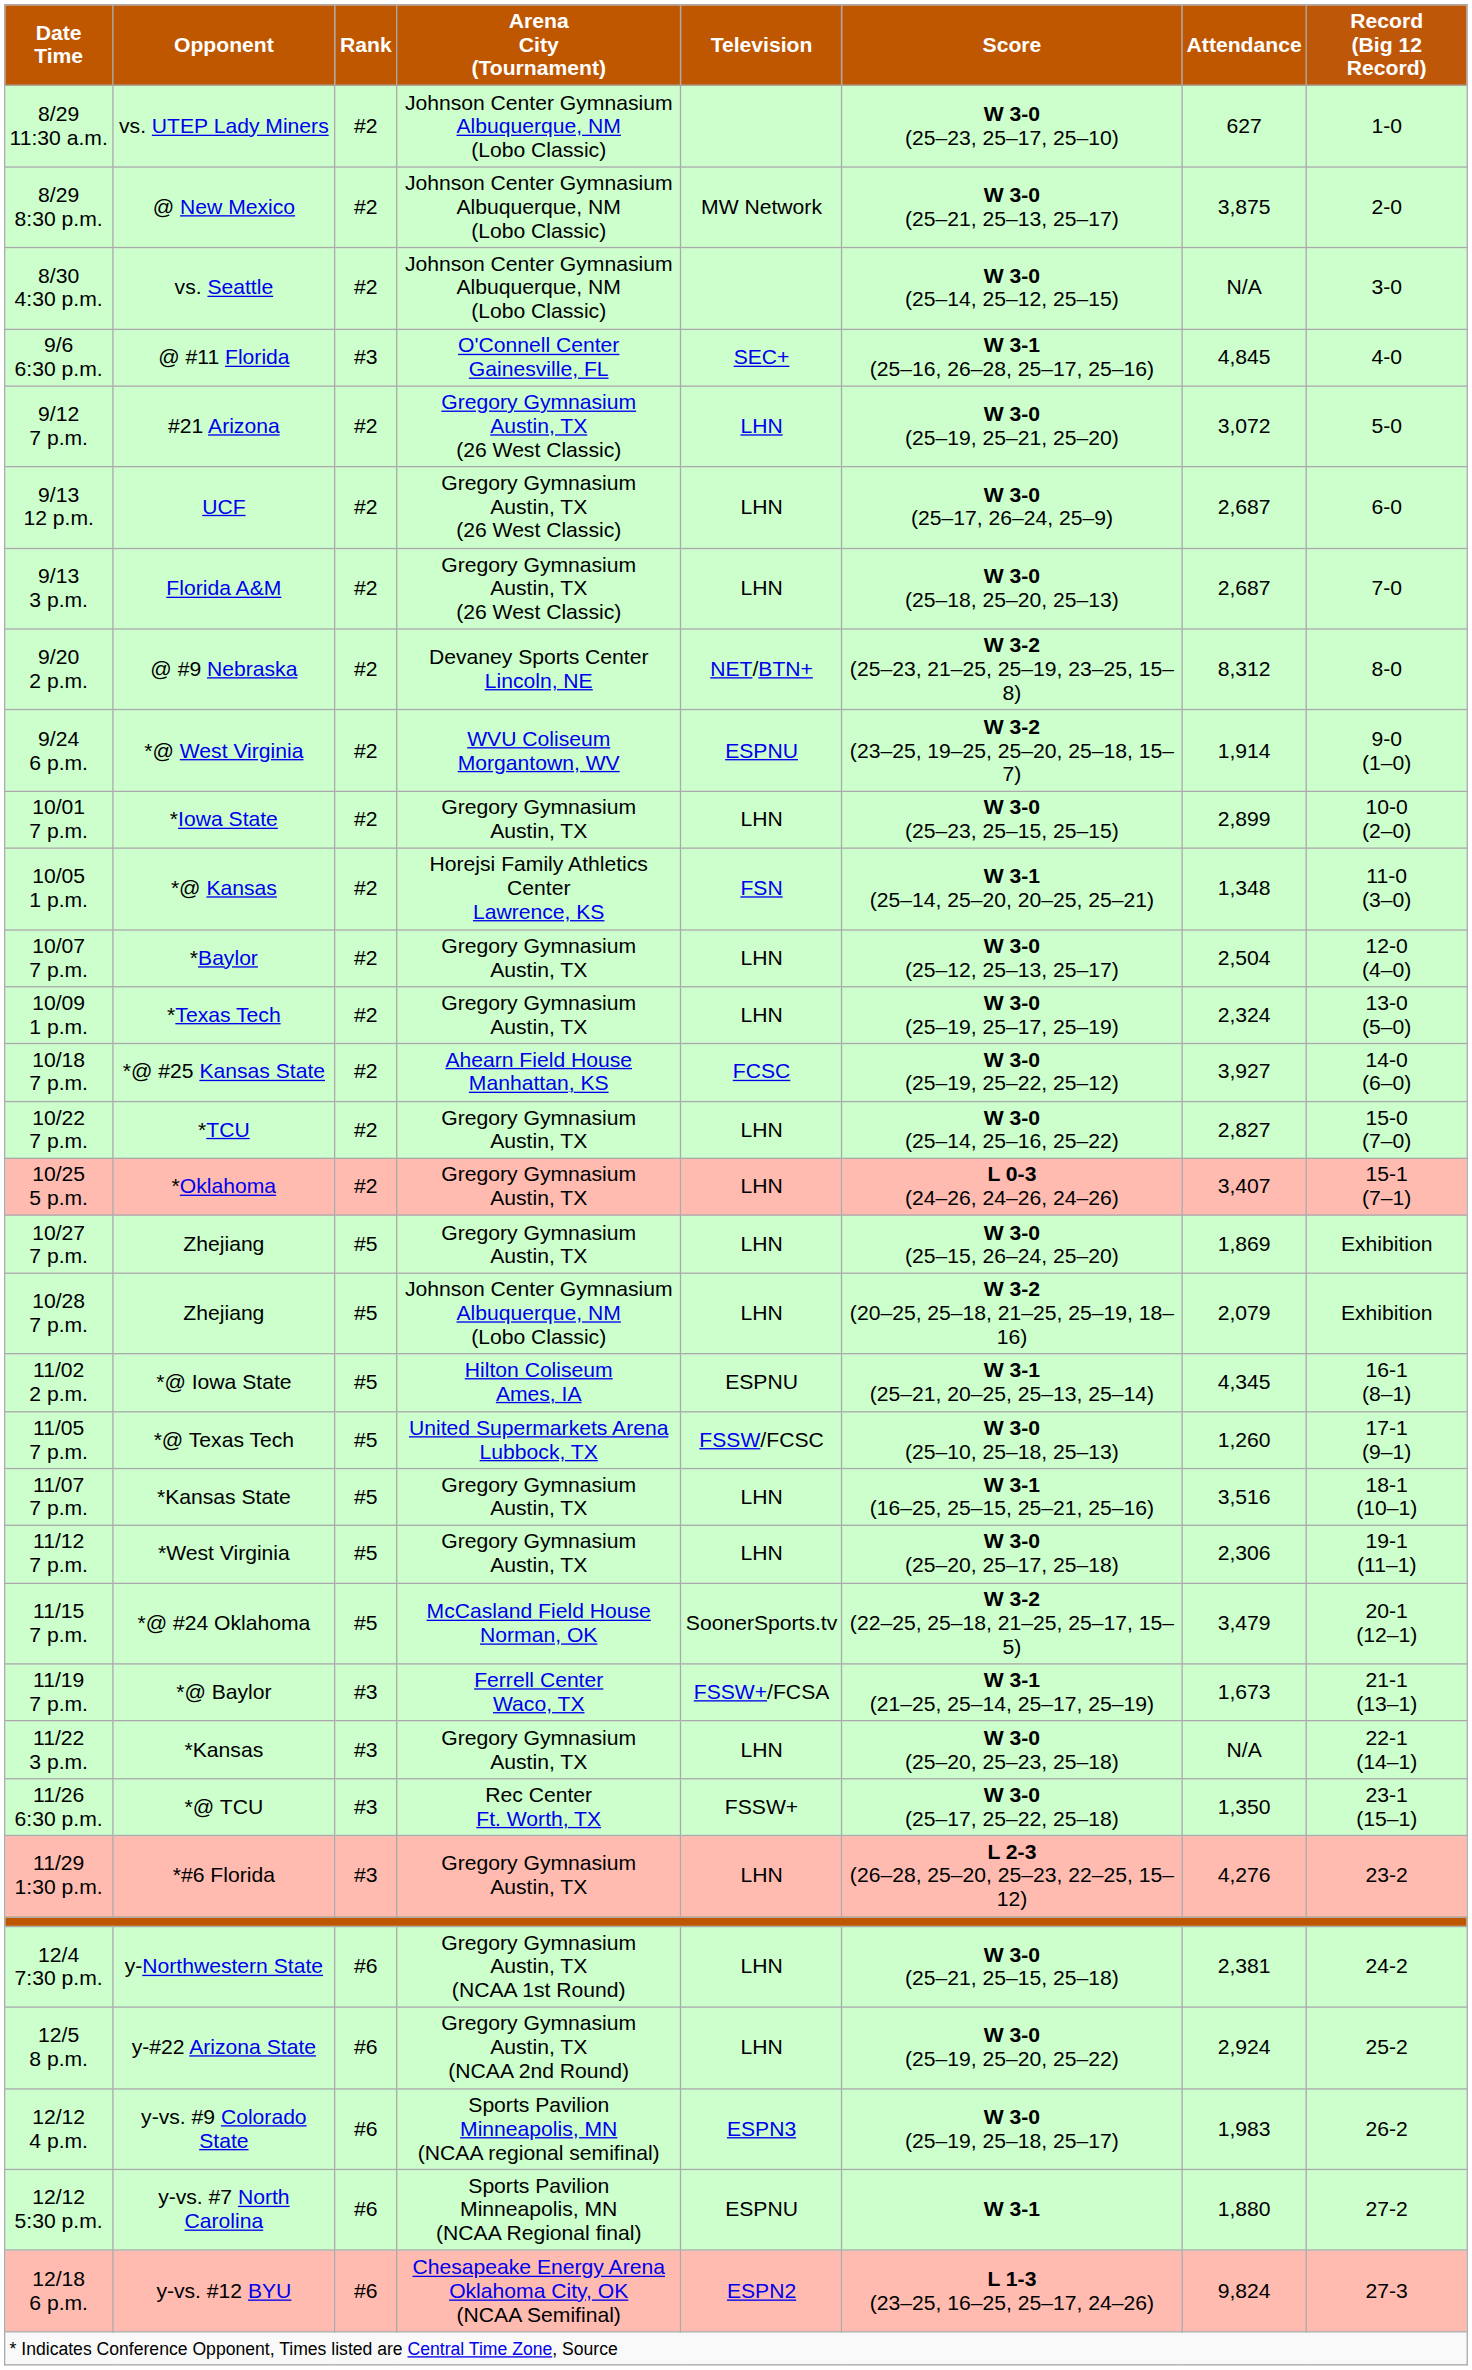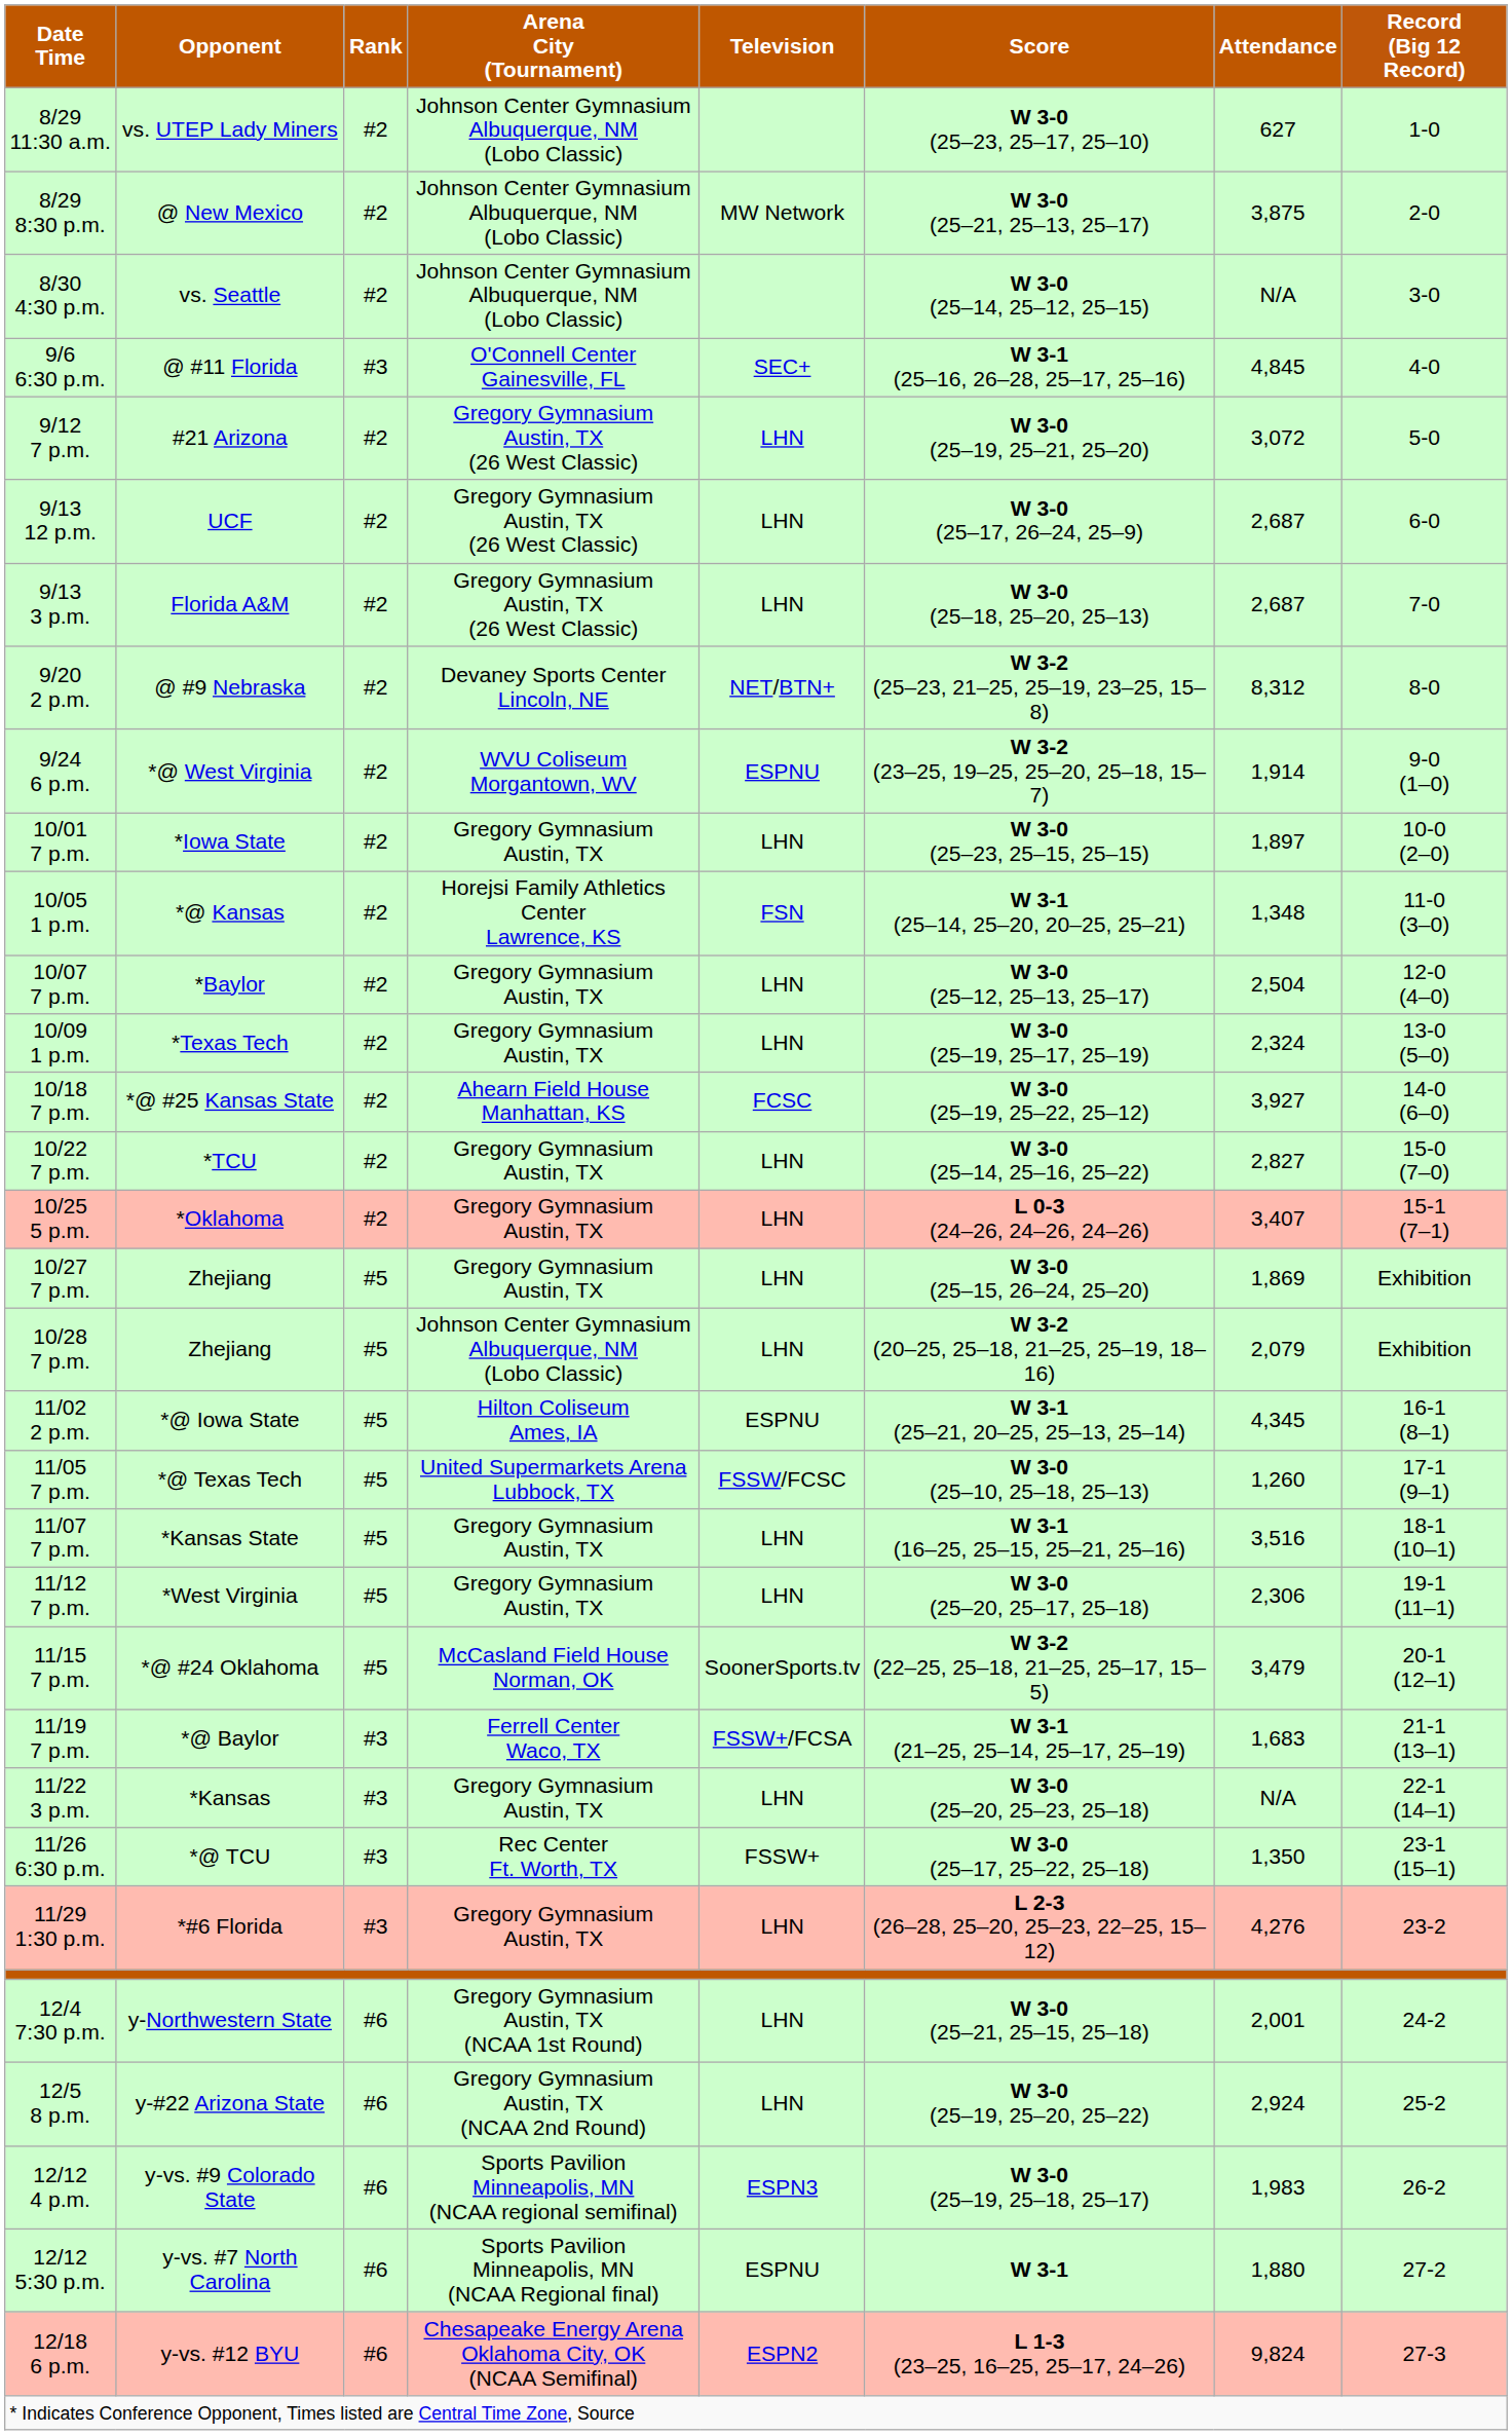10/01 7 p.m. | Attendance: 2,899 -> 1,897
11/19 7 p.m. | Attendance: 1,673 -> 1,683
12/4 7:30 p.m. | Attendance: 2,381 -> 2,001
